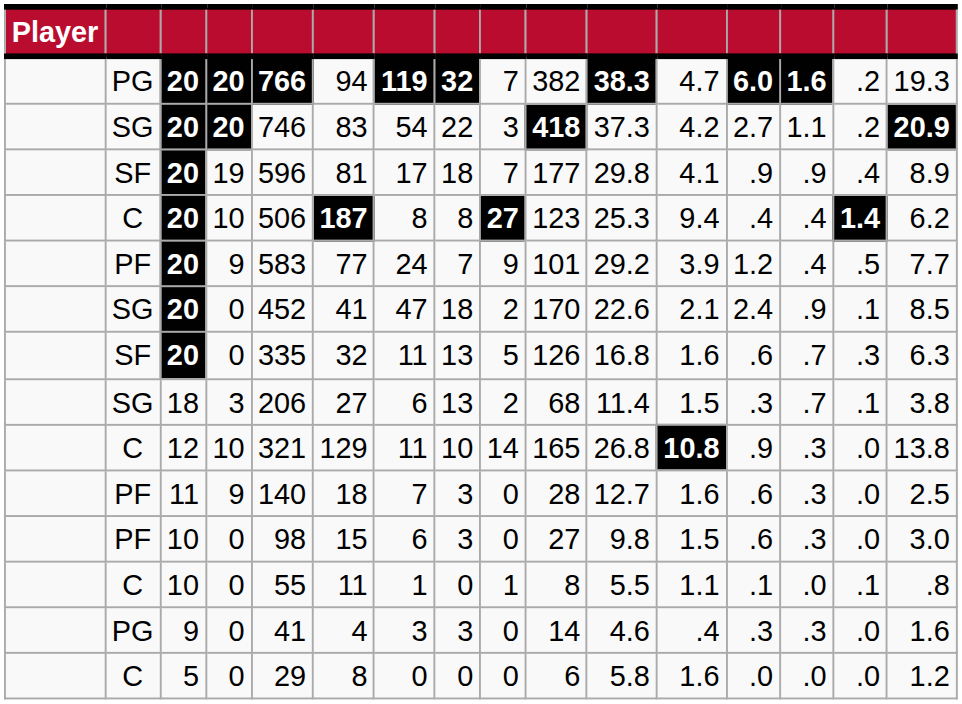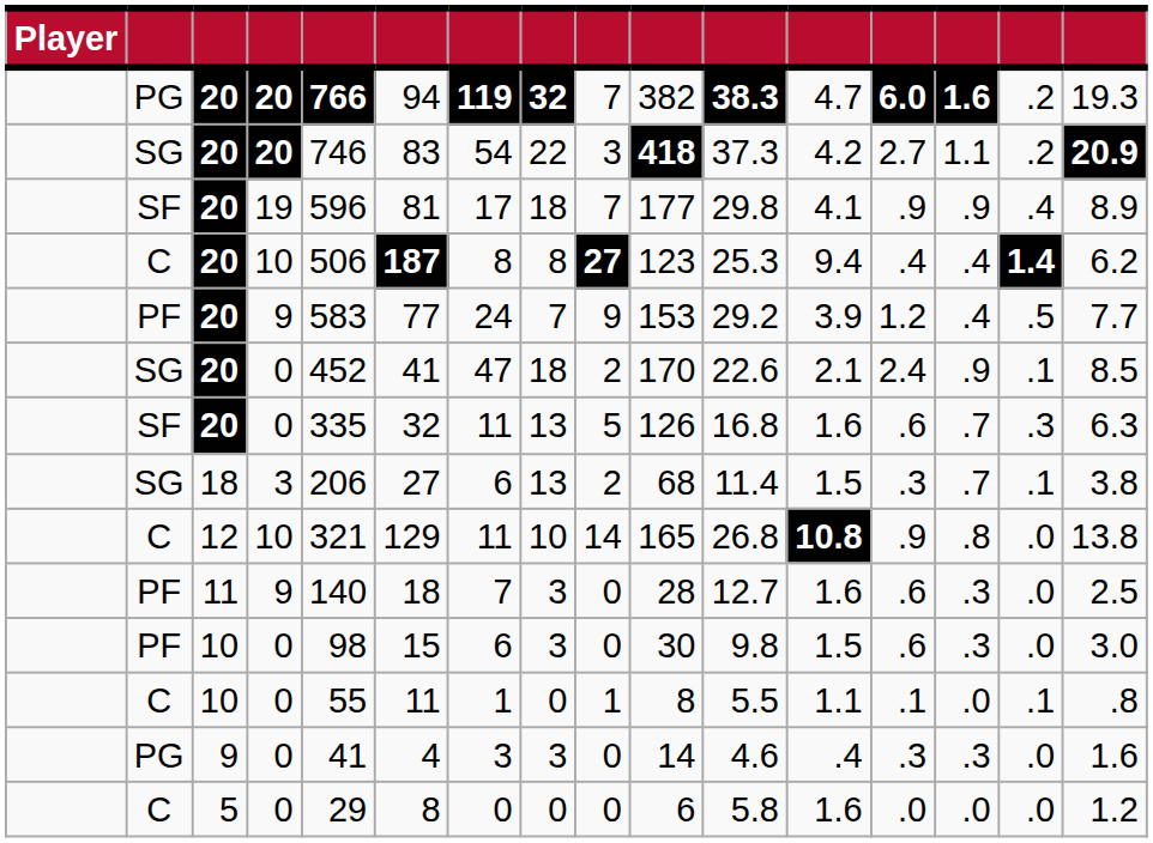PF / 20 | column 10: 101 -> 153
12 | column 14: .3 -> .8
PF / 10 | column 10: 27 -> 30
